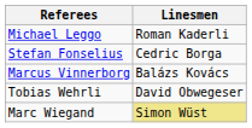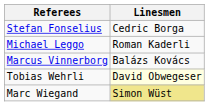rows swapped: Stefan Fonselius <-> Michael Leggo
Tobias Wehrli | Linesmen: no background -> lightyellow background
